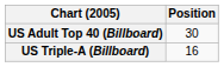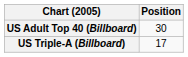US Triple-A (Billboard) | Position: 16 -> 17
